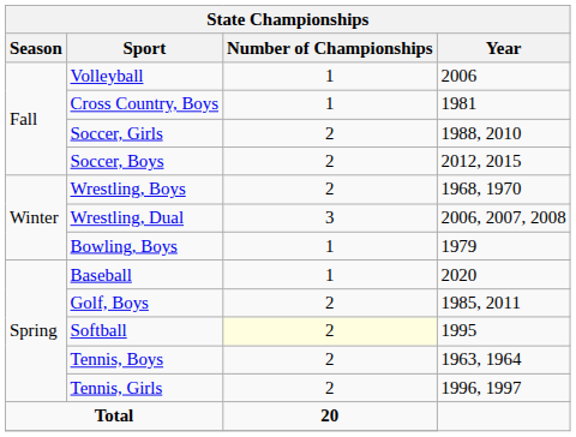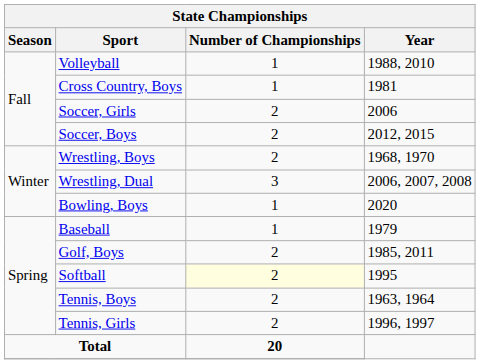Volleyball | Year: 2006 -> 1988, 2010
Soccer, Girls | Year: 1988, 2010 -> 2006
Bowling, Boys | Year: 1979 -> 2020
Baseball | Year: 2020 -> 1979
